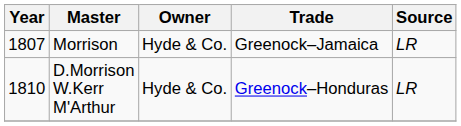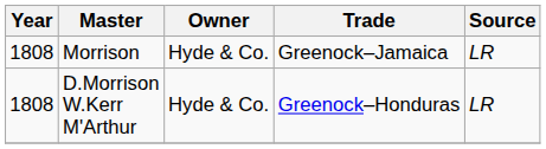Morrison | Year: 1807 -> 1808
D.Morrison W.Kerr M'Arthur | Year: 1810 -> 1808
